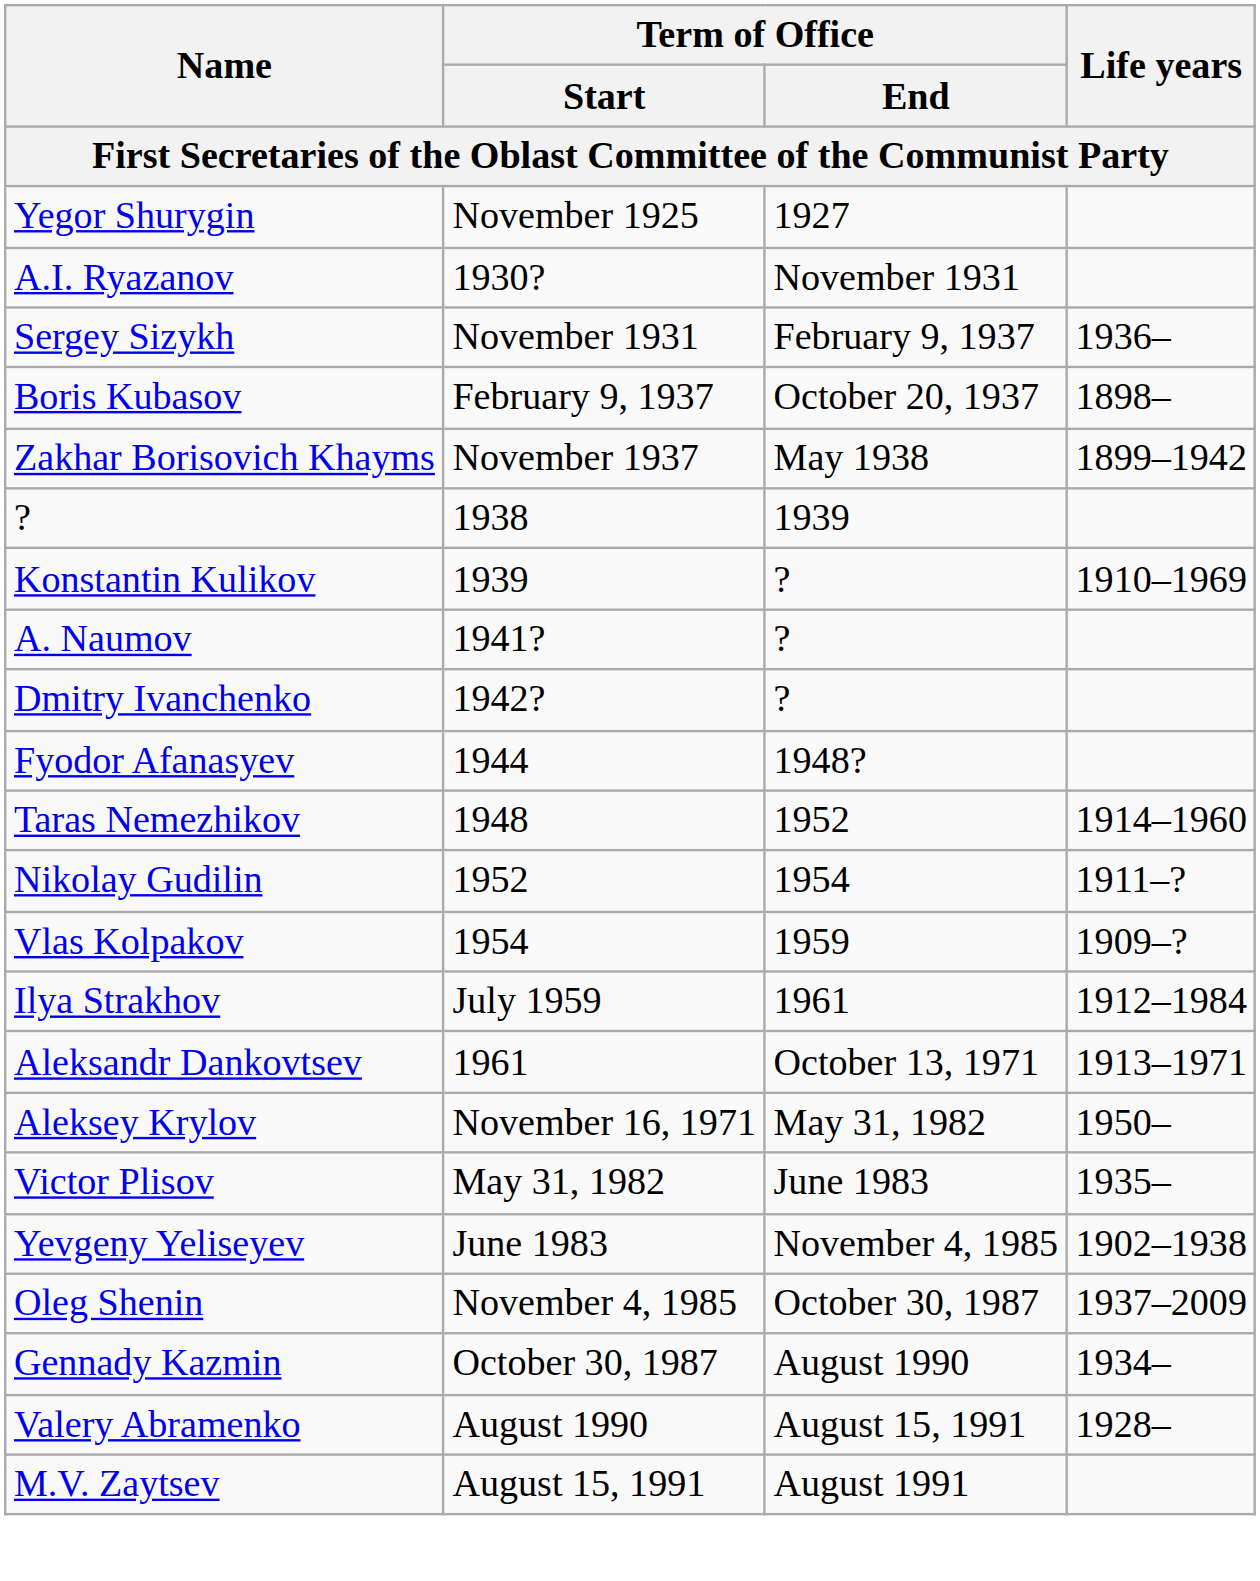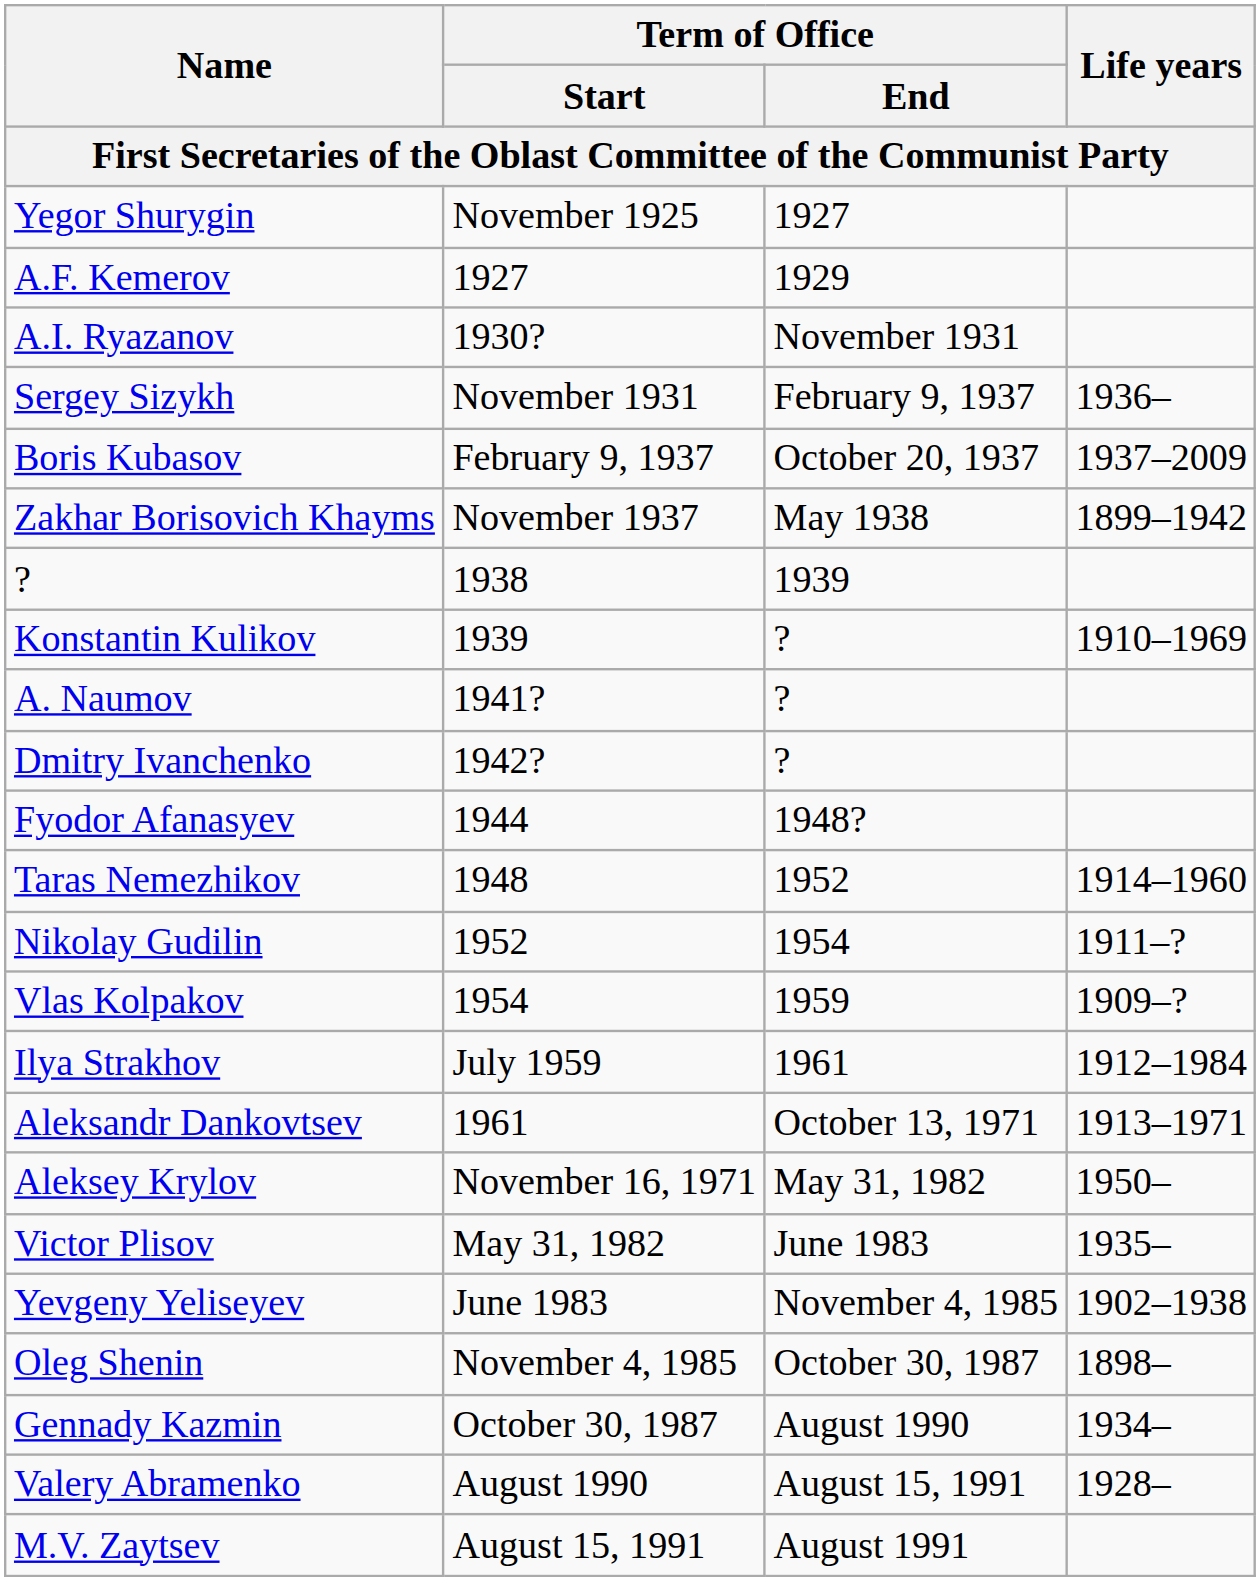+ row: A.F. Kemerov | 1927 | 1929
Boris Kubasov | Life years: 1898– -> 1937–2009
Oleg Shenin | Life years: 1937–2009 -> 1898–
